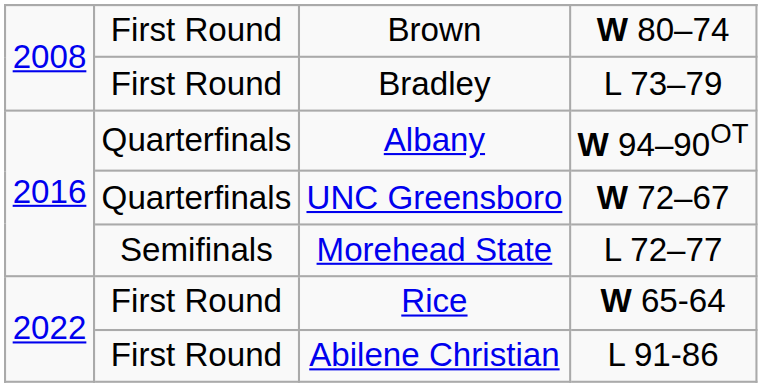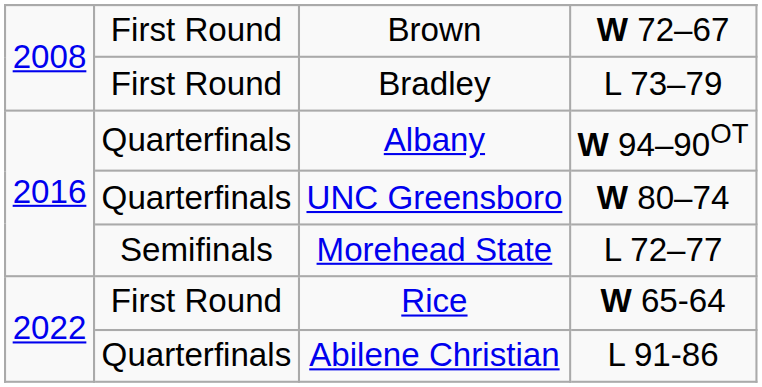Brown | column 4: W 80–74 -> W 72–67
UNC Greensboro | column 4: W 72–67 -> W 80–74
Abilene Christian | column 2: First Round -> Quarterfinals
